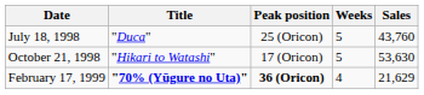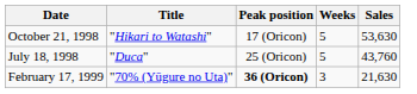rows swapped: July 18, 1998 <-> October 21, 1998
February 17, 1999 | Title: bold -> normal
February 17, 1999 | Weeks: 4 -> 3
February 17, 1999 | Sales: 21,629 -> 21,630
